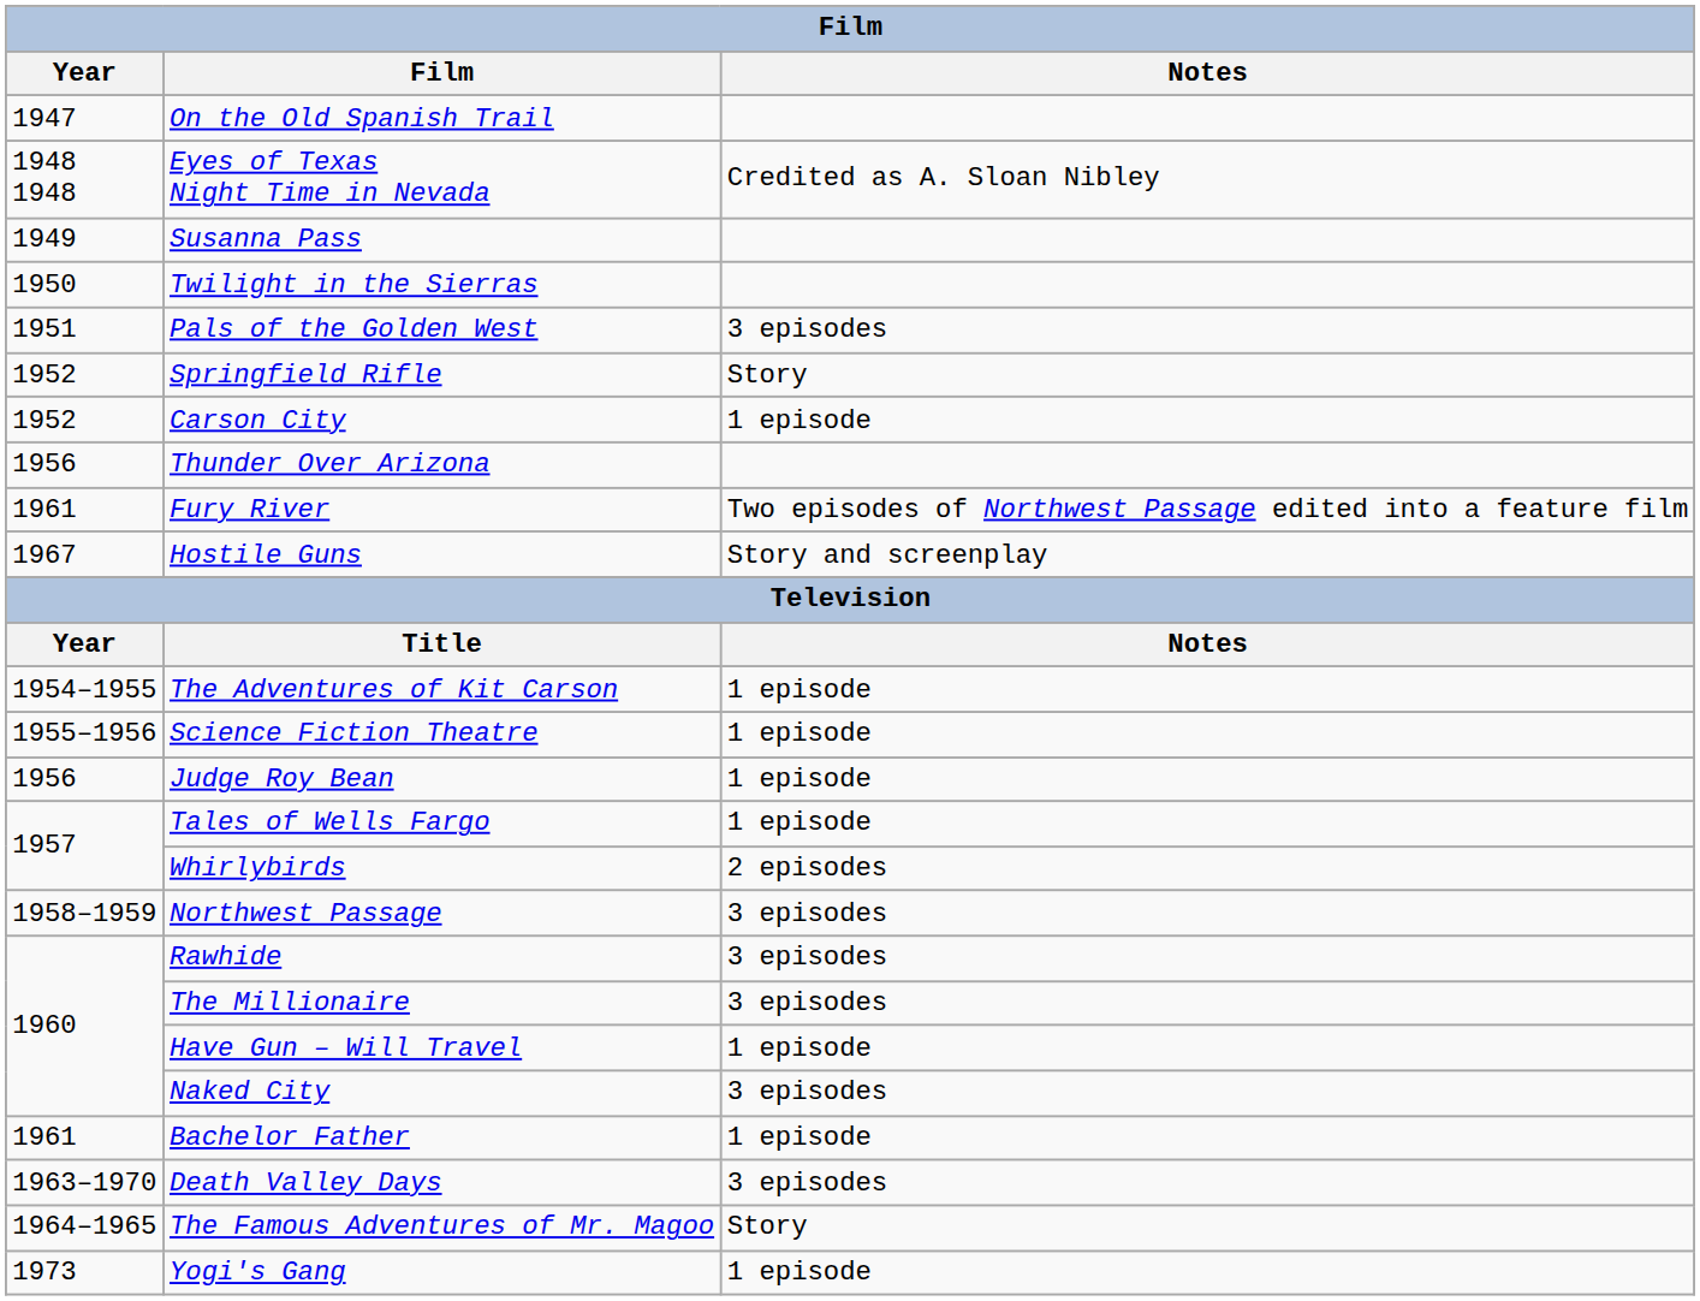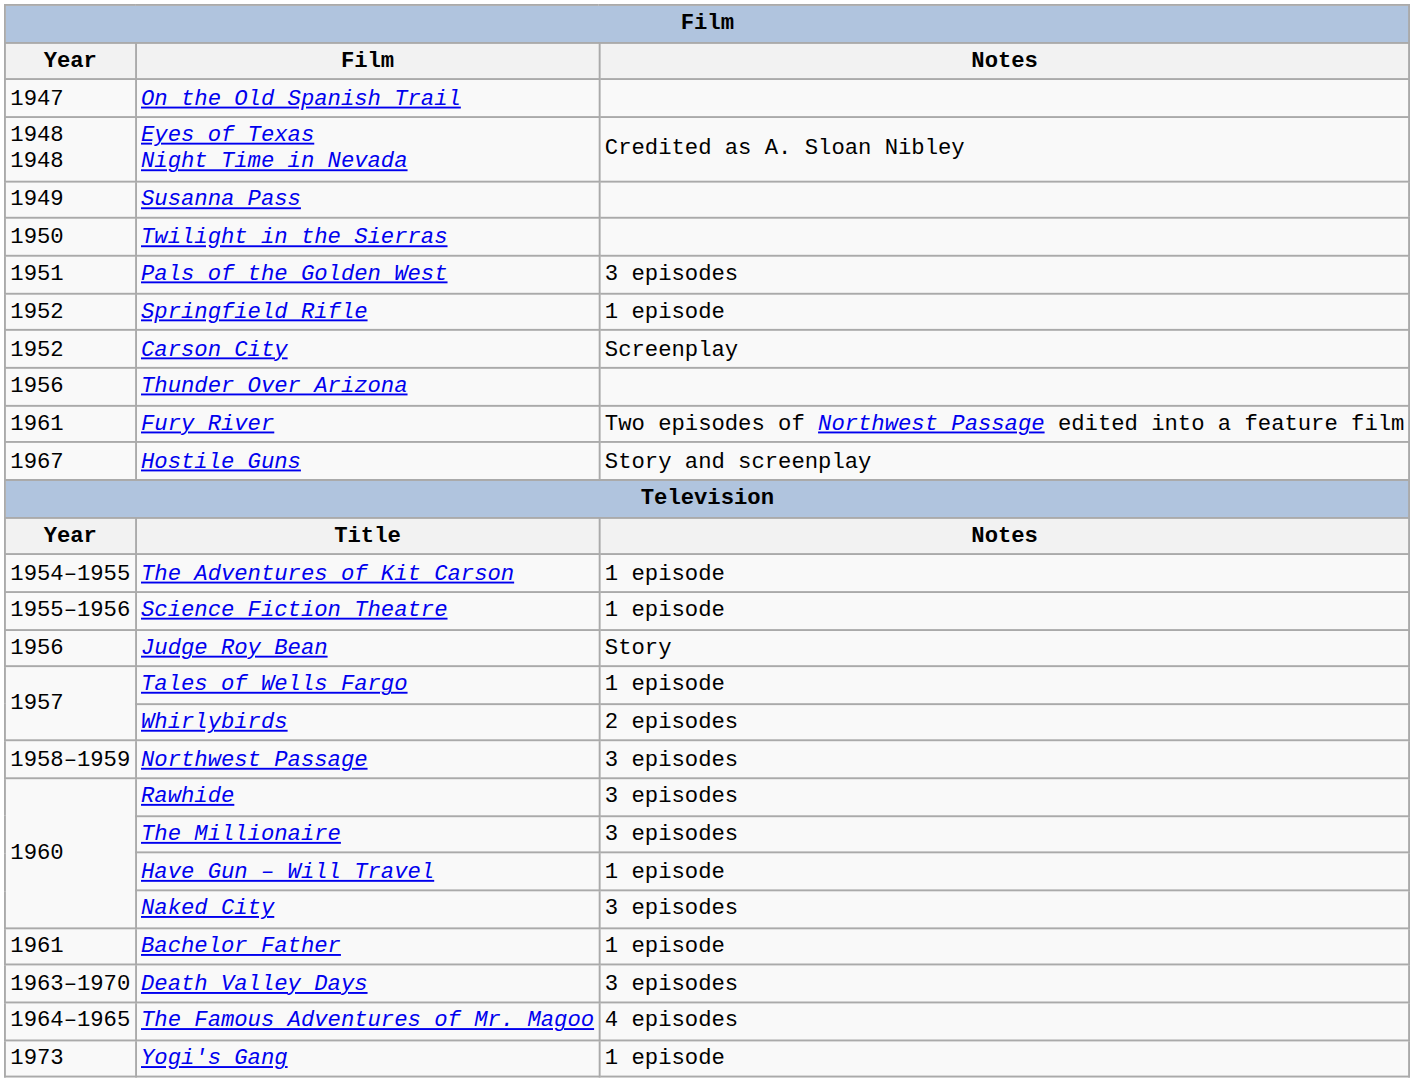Springfield Rifle | Notes: Story -> 1 episode
Carson City | Notes: 1 episode -> Screenplay
Judge Roy Bean | Notes: 1 episode -> Story
The Famous Adventures of Mr. Magoo | Notes: Story -> 4 episodes
